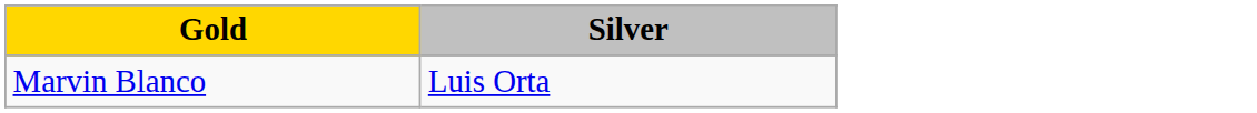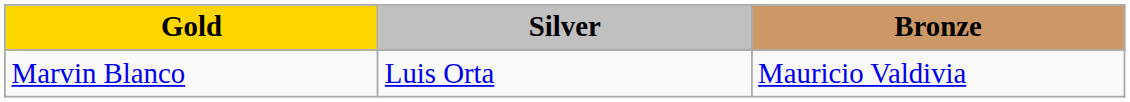+ column: Bronze | Mauricio Valdivia
